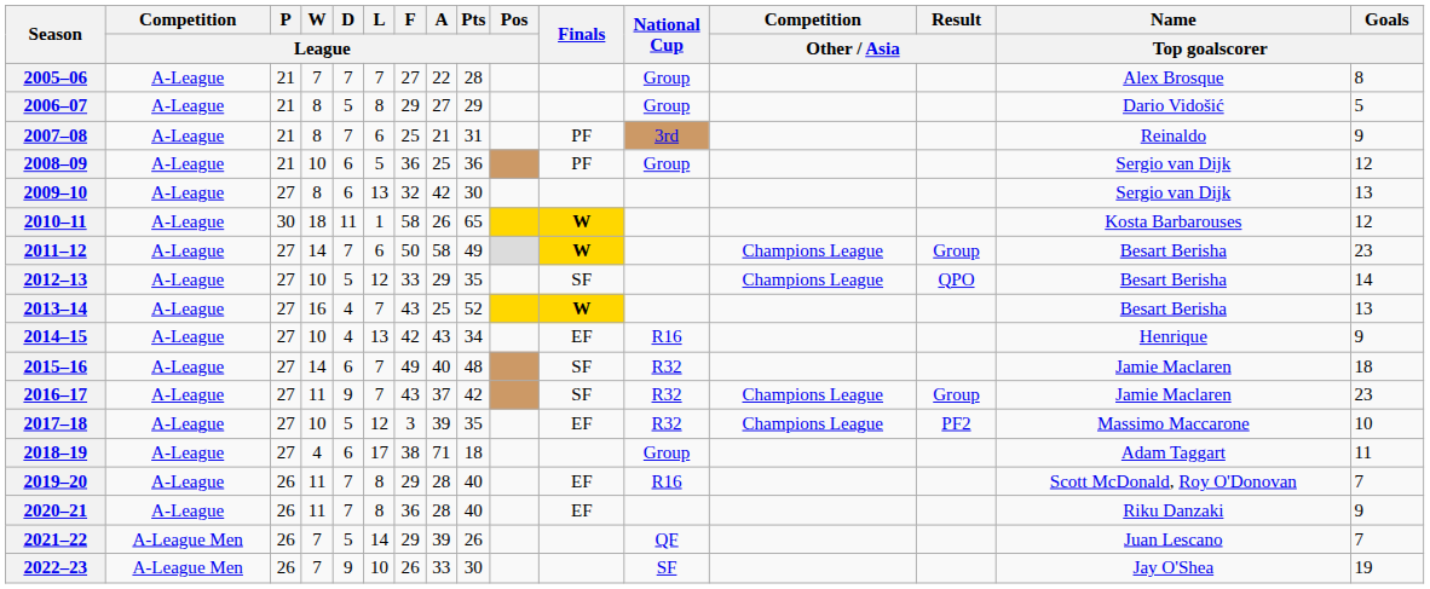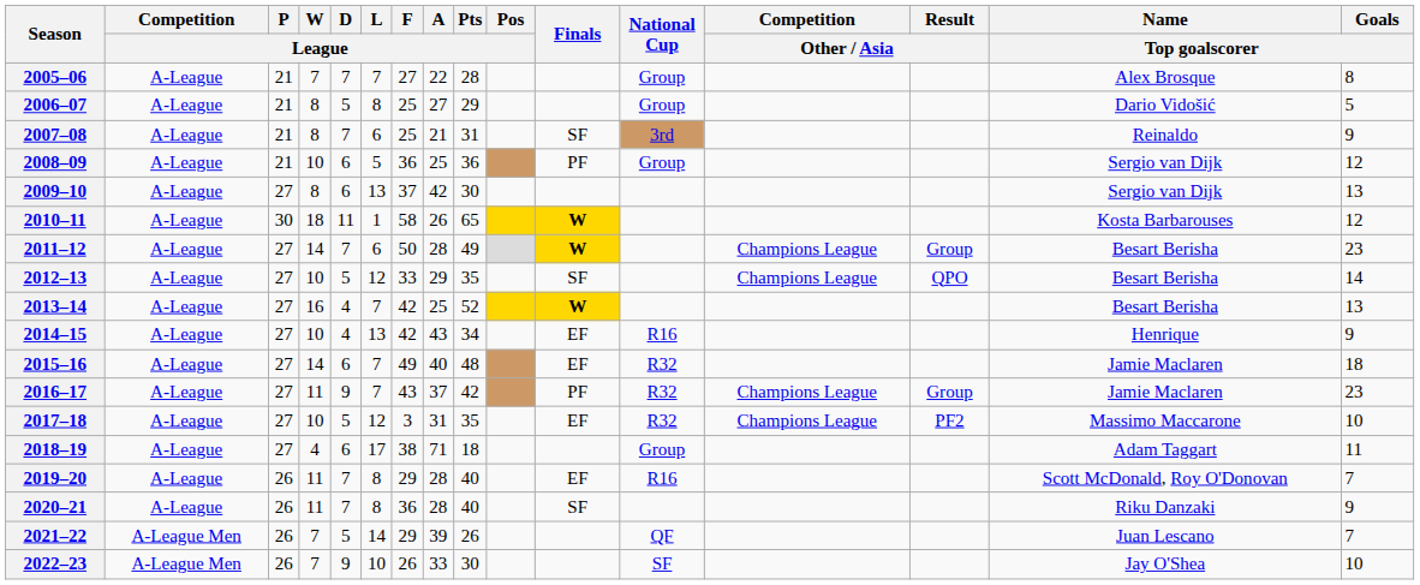2006–07 | F / League: 29 -> 25
2007–08 | Finals: PF -> SF
2009–10 | F / League: 32 -> 37
2011–12 | A / League: 58 -> 28
2013–14 | F / League: 43 -> 42
2015–16 | Finals: SF -> EF
2016–17 | Finals: SF -> PF
2017–18 | A / League: 39 -> 31
2020–21 | Finals: EF -> SF
2022–23 | Goals / Top goalscorer: 19 -> 10
